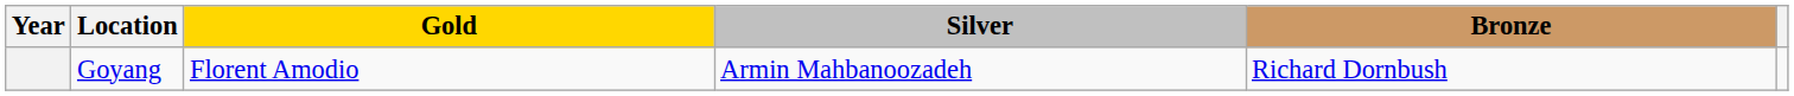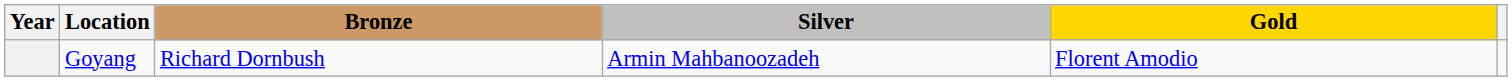columns swapped: Gold <-> Bronze
